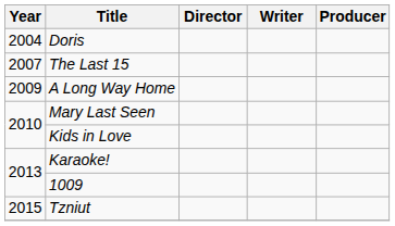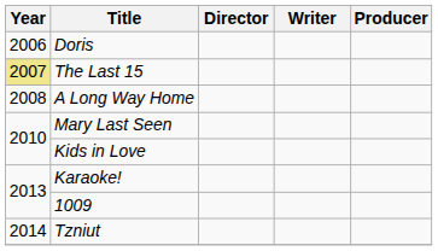Doris | Year: 2004 -> 2006
The Last 15 | Year: no background -> khaki background
A Long Way Home | Year: 2009 -> 2008
Tzniut | Year: 2015 -> 2014
